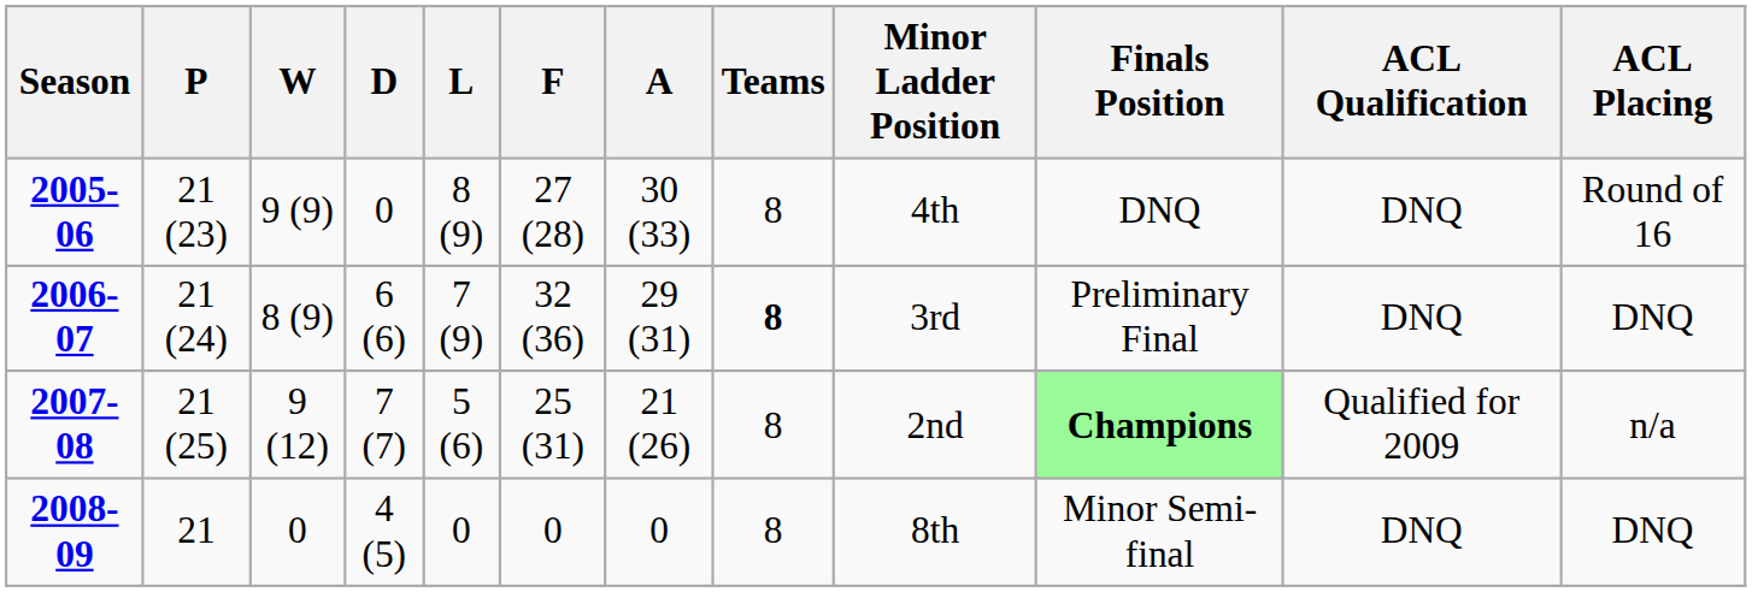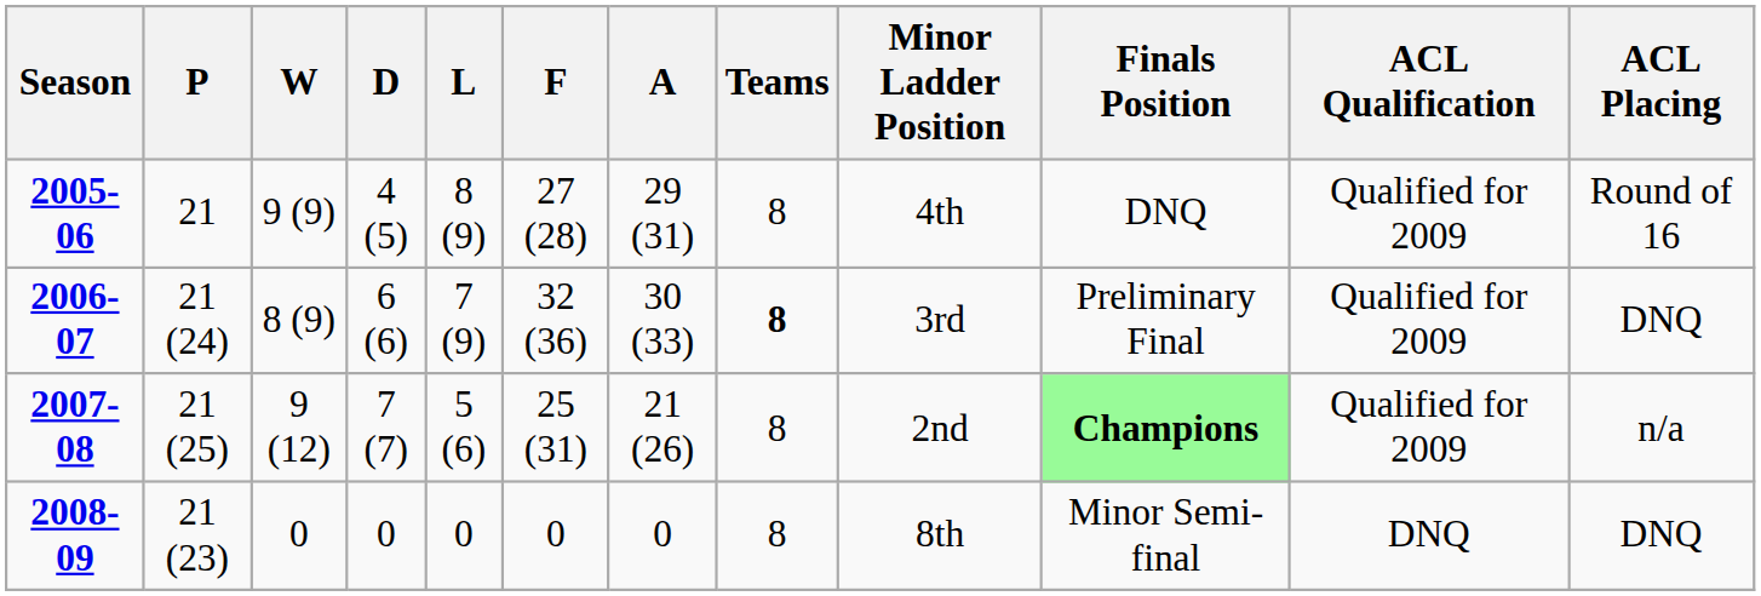2005-06 | P: 21 (23) -> 21
2005-06 | D: 0 -> 4 (5)
2005-06 | A: 30 (33) -> 29 (31)
2005-06 | ACL Qualification: DNQ -> Qualified for 2009
2006-07 | A: 29 (31) -> 30 (33)
2006-07 | ACL Qualification: DNQ -> Qualified for 2009
2008-09 | P: 21 -> 21 (23)
2008-09 | D: 4 (5) -> 0
